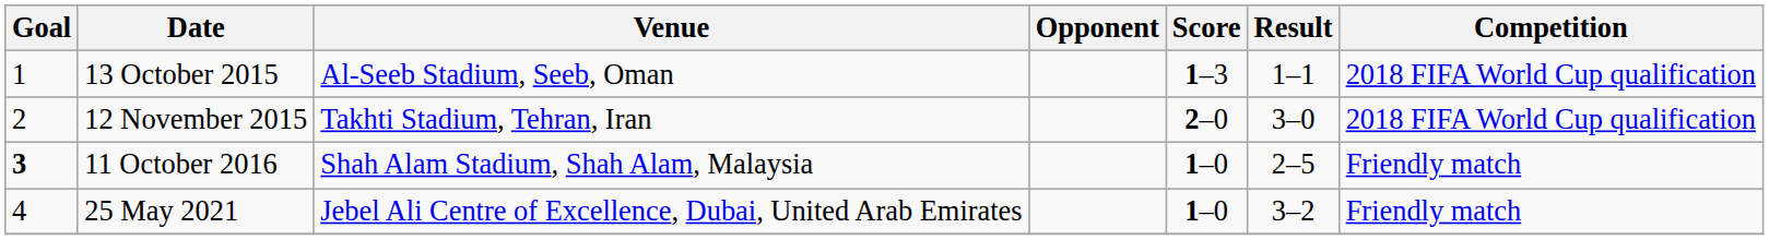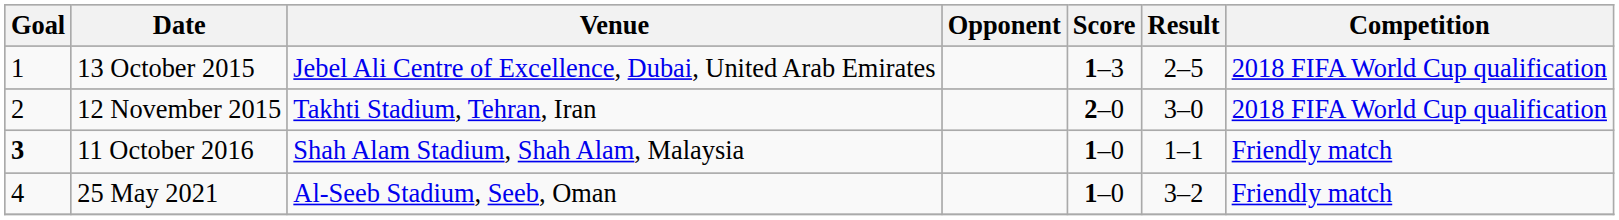13 October 2015 | Venue: Al-Seeb Stadium, Seeb, Oman -> Jebel Ali Centre of Excellence, Dubai, United Arab Emirates
13 October 2015 | Result: 1–1 -> 2–5
11 October 2016 | Result: 2–5 -> 1–1
25 May 2021 | Venue: Jebel Ali Centre of Excellence, Dubai, United Arab Emirates -> Al-Seeb Stadium, Seeb, Oman
